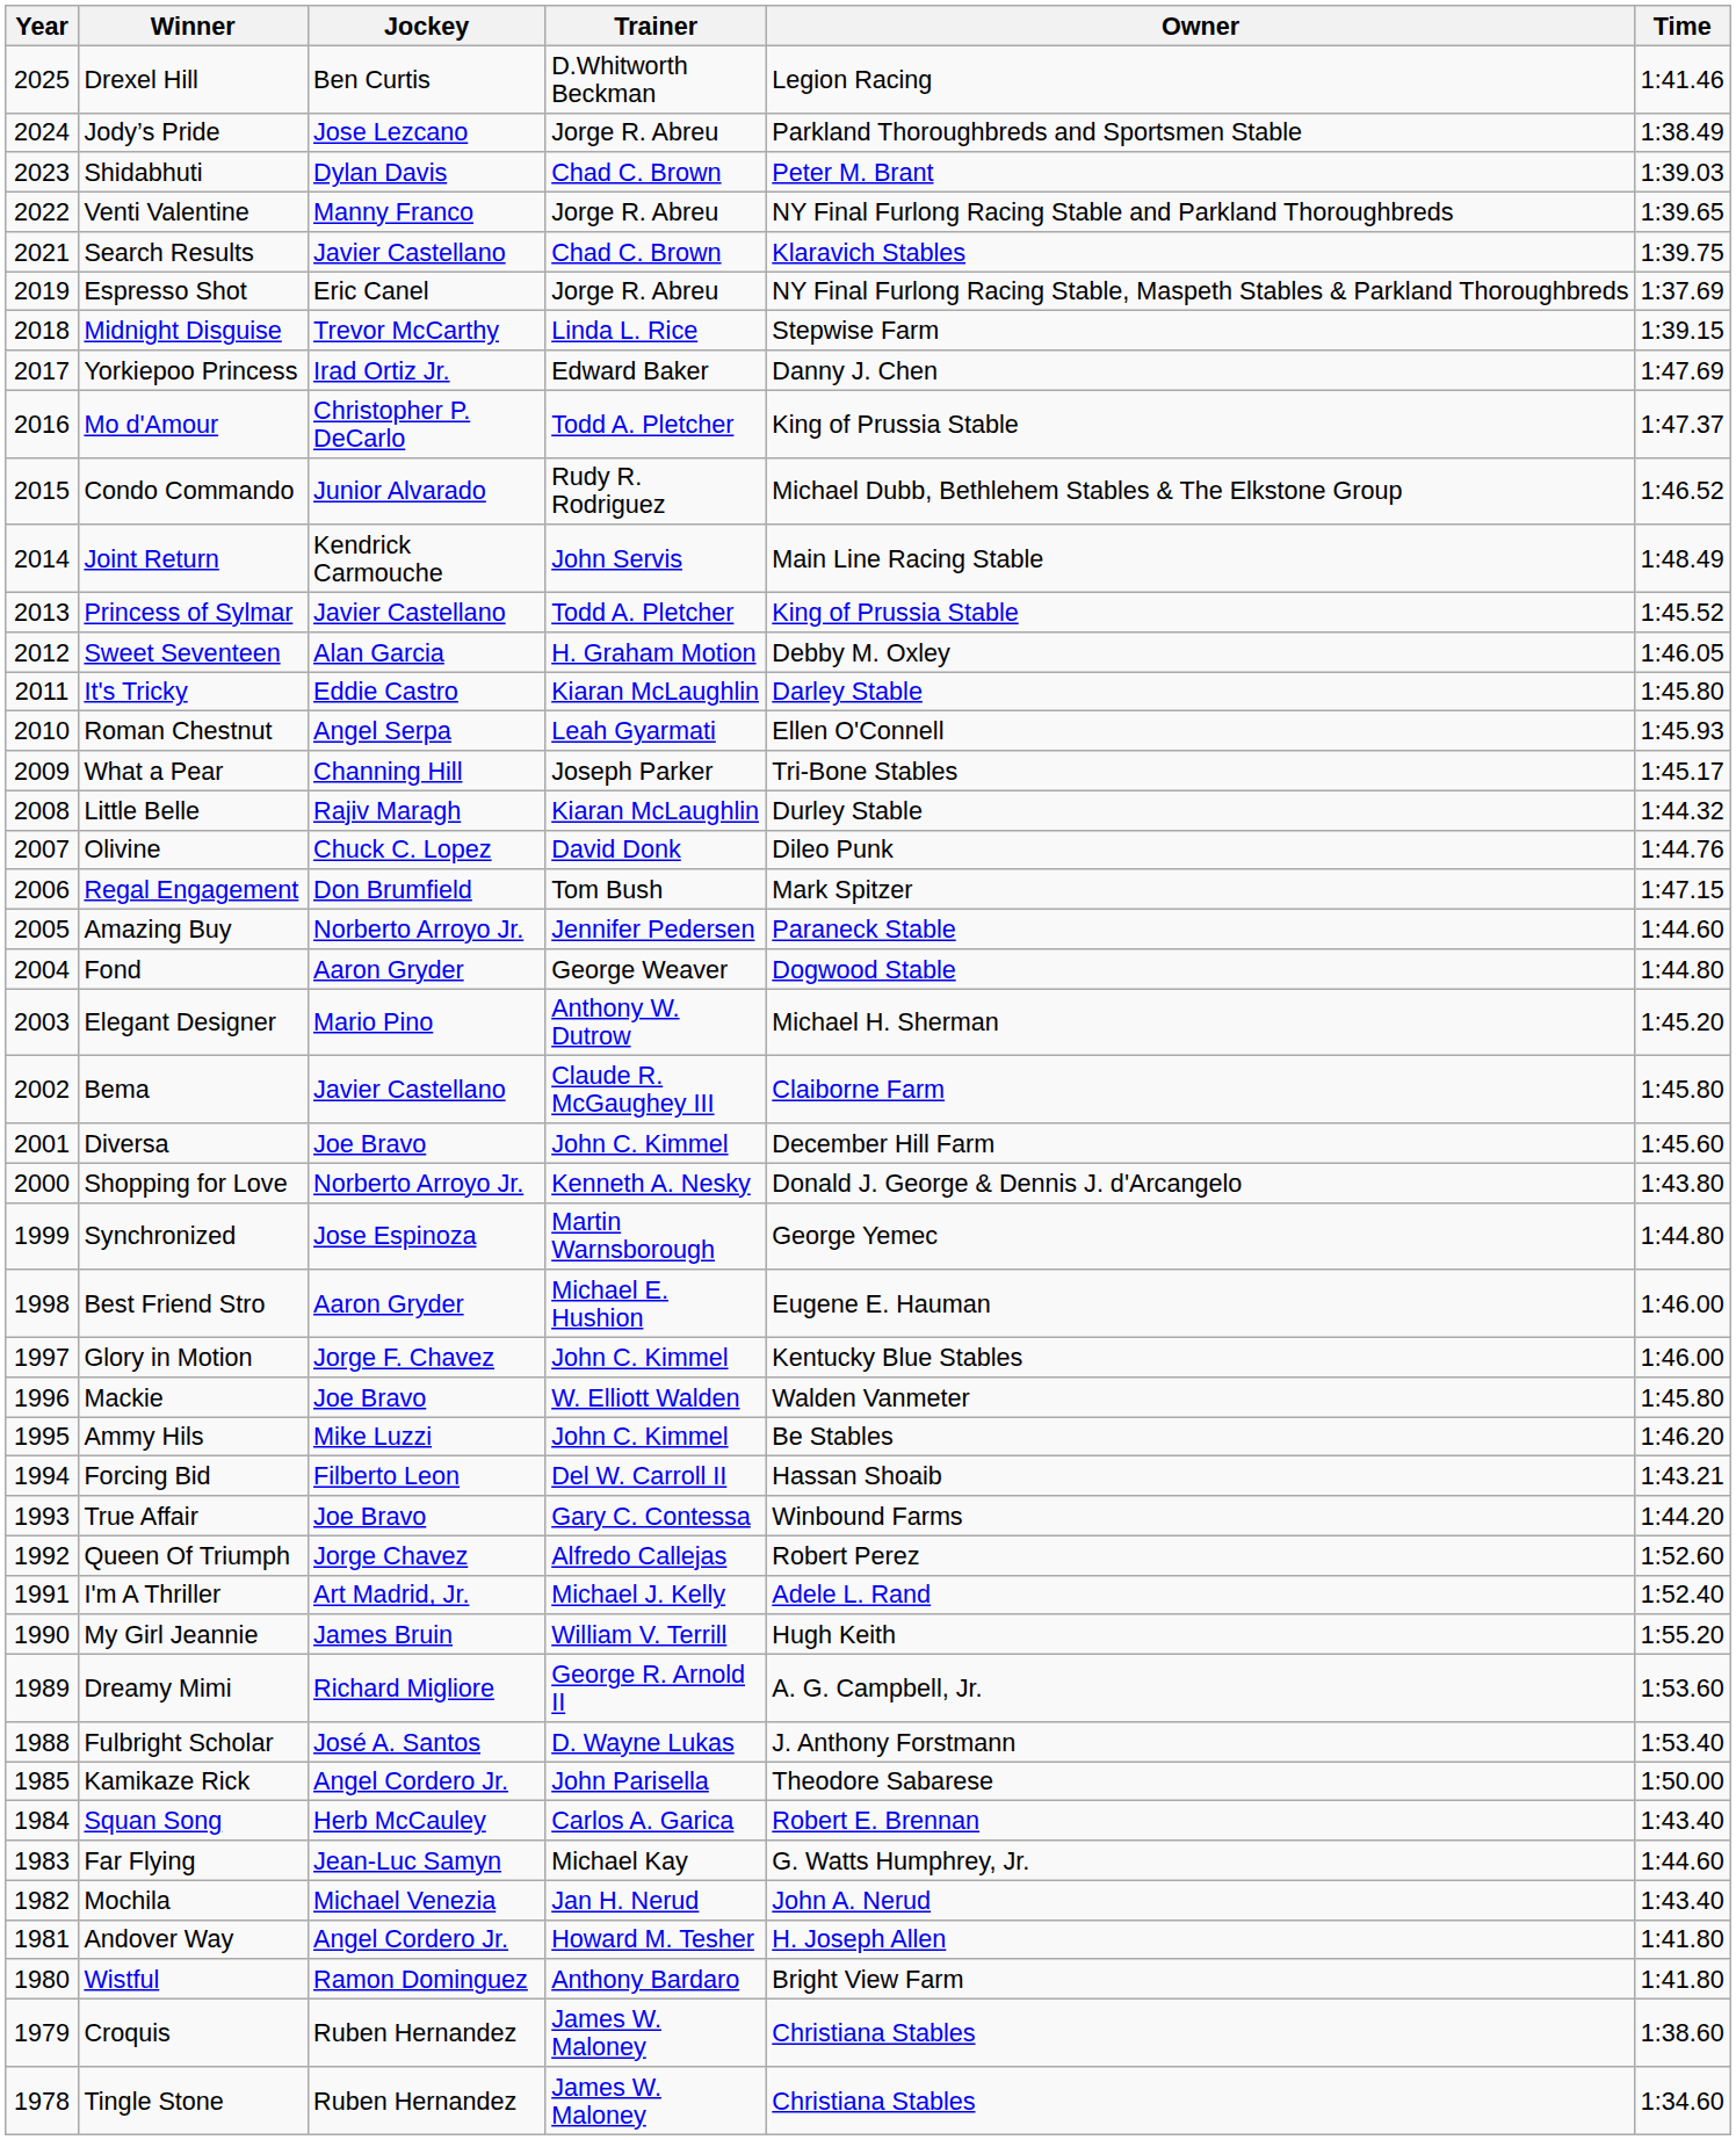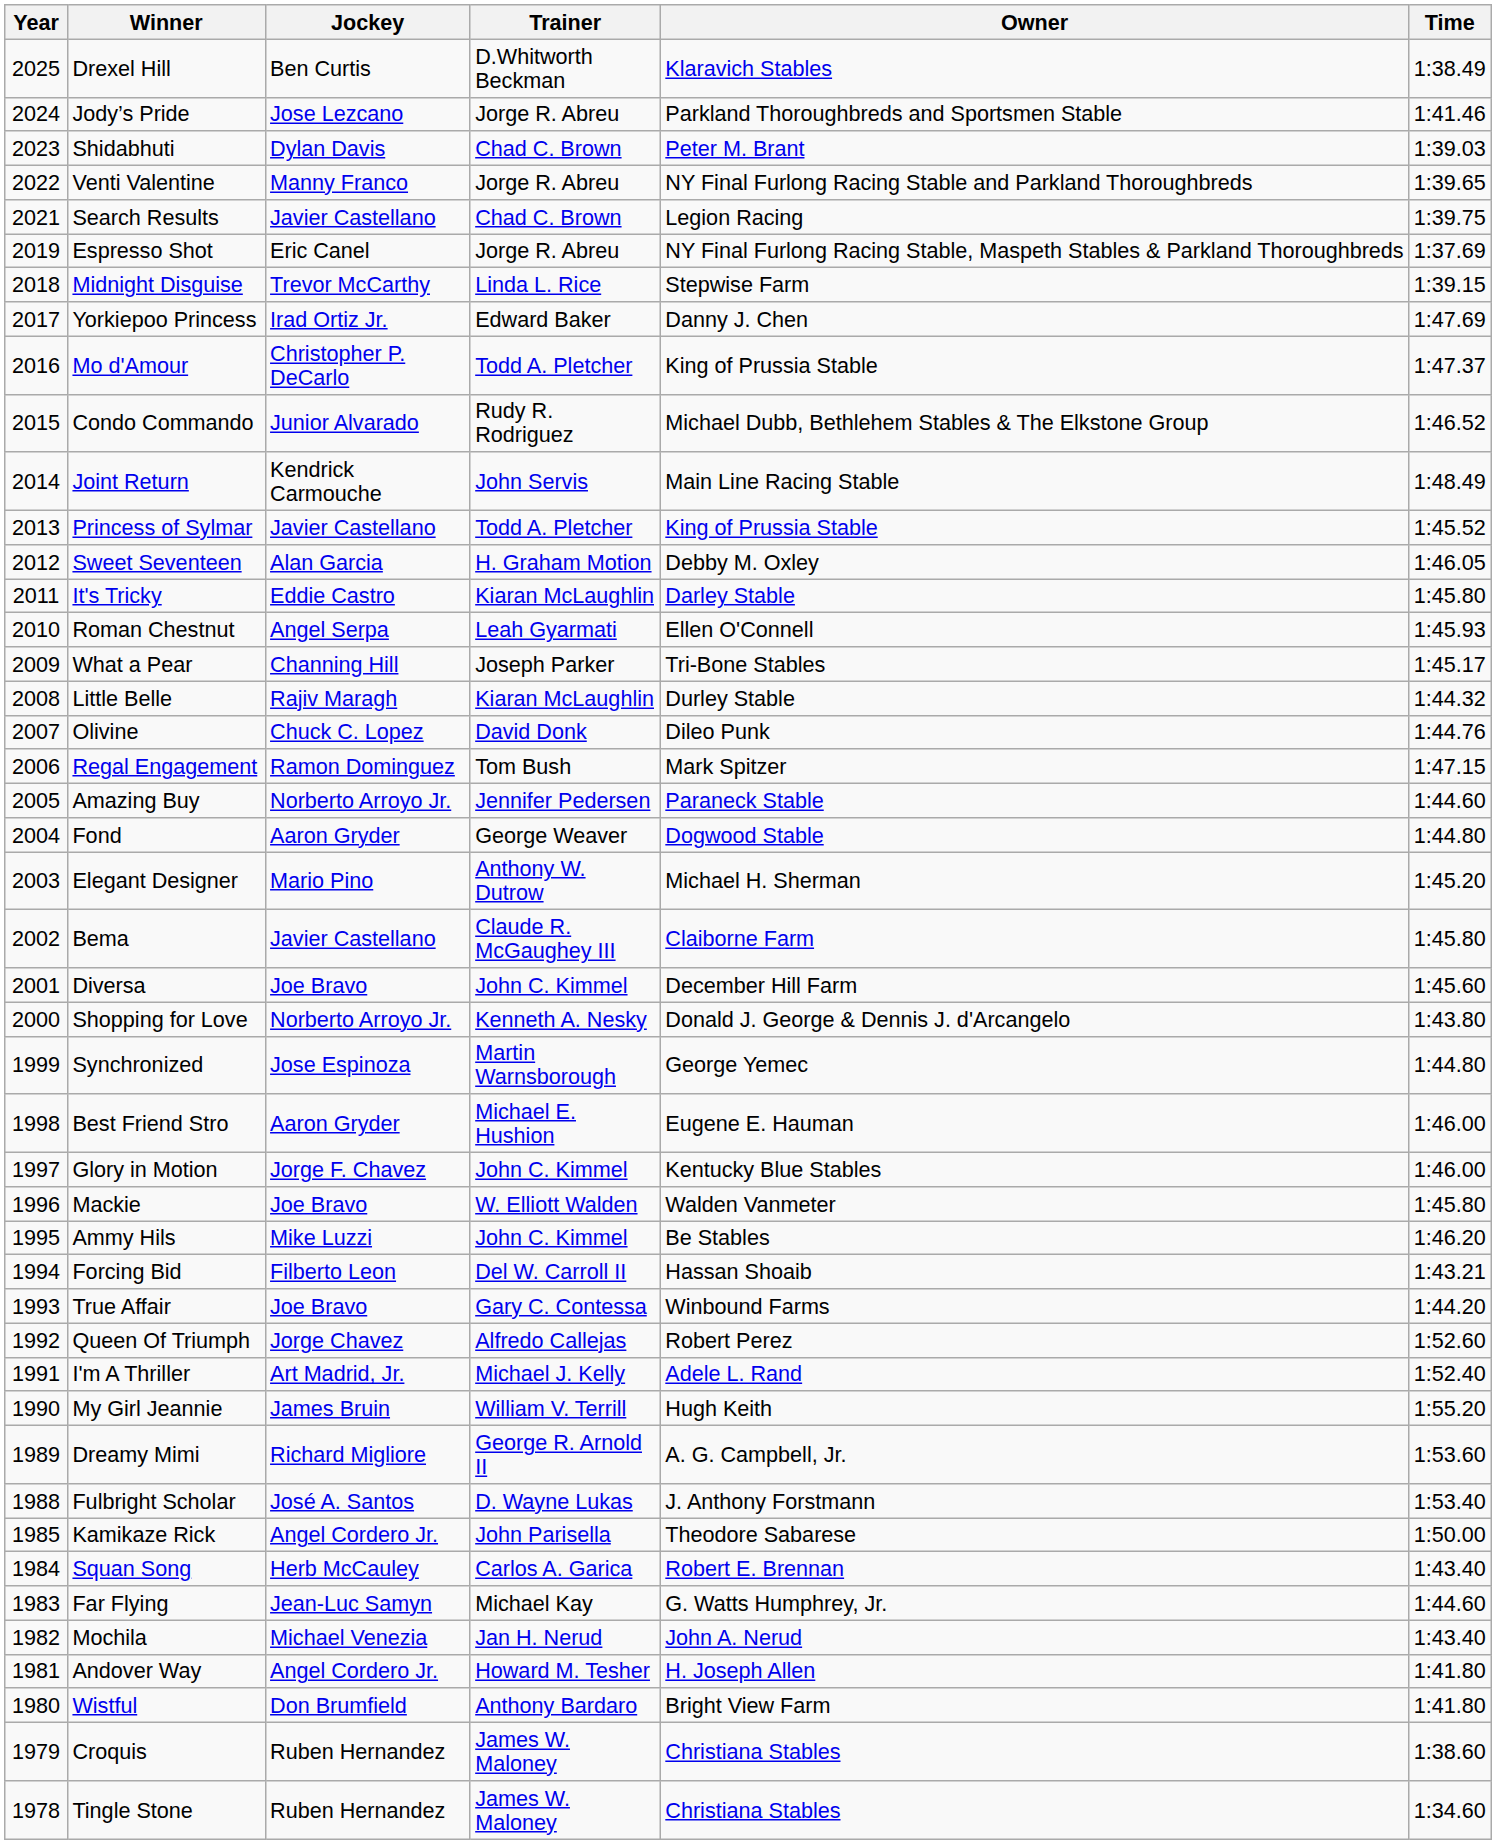Drexel Hill | Owner: Legion Racing -> Klaravich Stables
Drexel Hill | Time: 1:41.46 -> 1:38.49
Jody’s Pride | Time: 1:38.49 -> 1:41.46
Search Results | Owner: Klaravich Stables -> Legion Racing
Regal Engagement | Jockey: Don Brumfield -> Ramon Dominguez
Wistful | Jockey: Ramon Dominguez -> Don Brumfield
